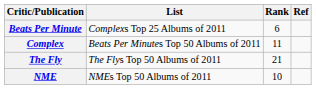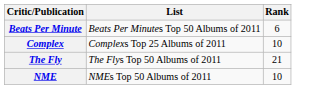- column: Ref
Beats Per Minute | List: Complexs Top 25 Albums of 2011 -> Beats Per Minutes Top 50 Albums of 2011
Complex | List: Beats Per Minutes Top 50 Albums of 2011 -> Complexs Top 25 Albums of 2011
Complex | Rank: 11 -> 10
